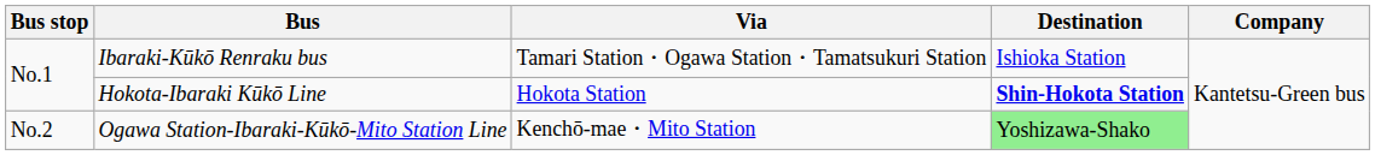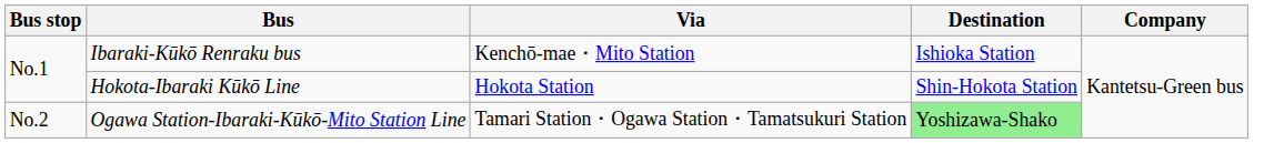Ibaraki-Kūkō Renraku bus | Via: Tamari Station・Ogawa Station・Tamatsukuri Station -> Kenchō-mae・Mito Station
Hokota-Ibaraki Kūkō Line | Destination: bold -> normal
Ogawa Station-Ibaraki-Kūkō-Mito Station Line | Via: Kenchō-mae・Mito Station -> Tamari Station・Ogawa Station・Tamatsukuri Station
